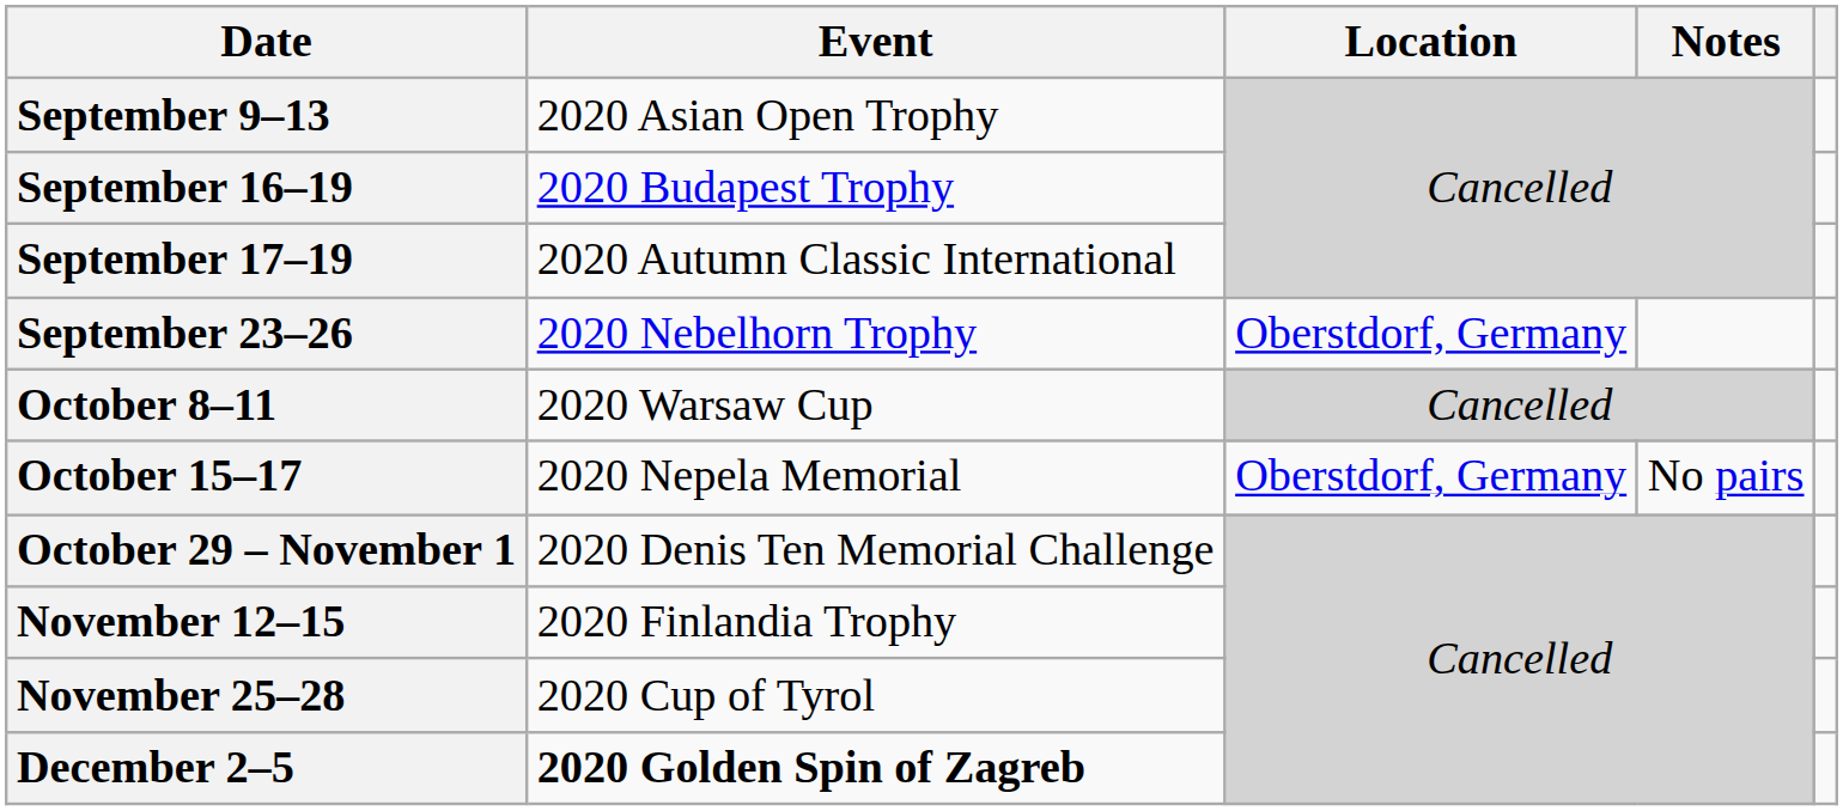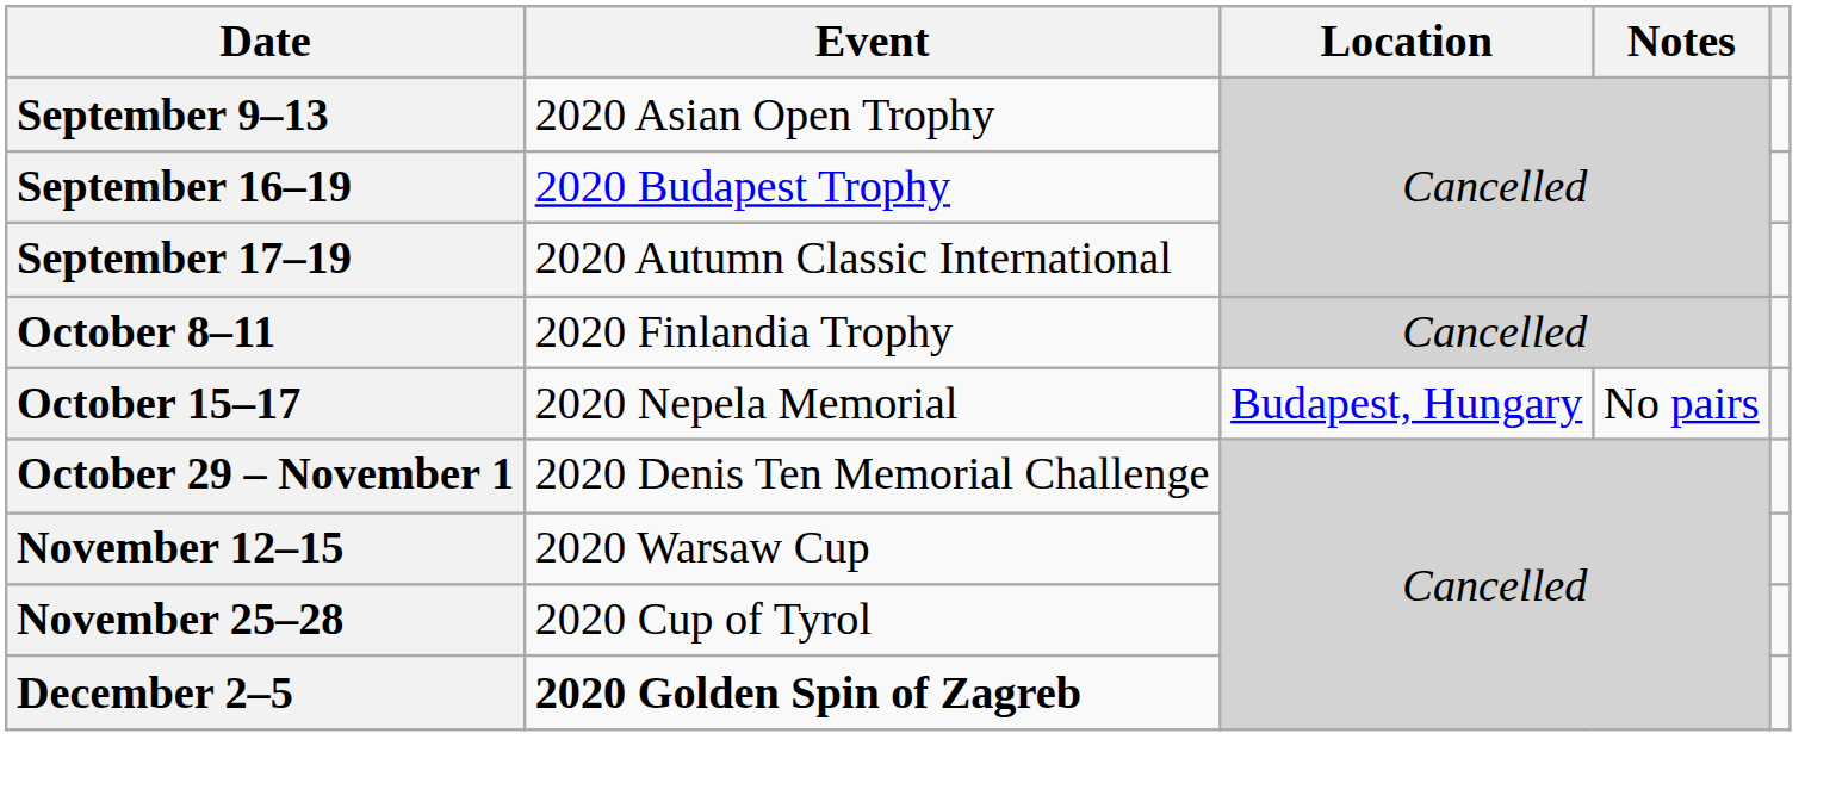- row: September 23–26 | 2020 Nebelhorn Trophy | Oberstdorf, Germany
October 8–11 | Event: 2020 Warsaw Cup -> 2020 Finlandia Trophy
October 15–17 | Location: Oberstdorf, Germany -> Budapest, Hungary
November 12–15 | Event: 2020 Finlandia Trophy -> 2020 Warsaw Cup
